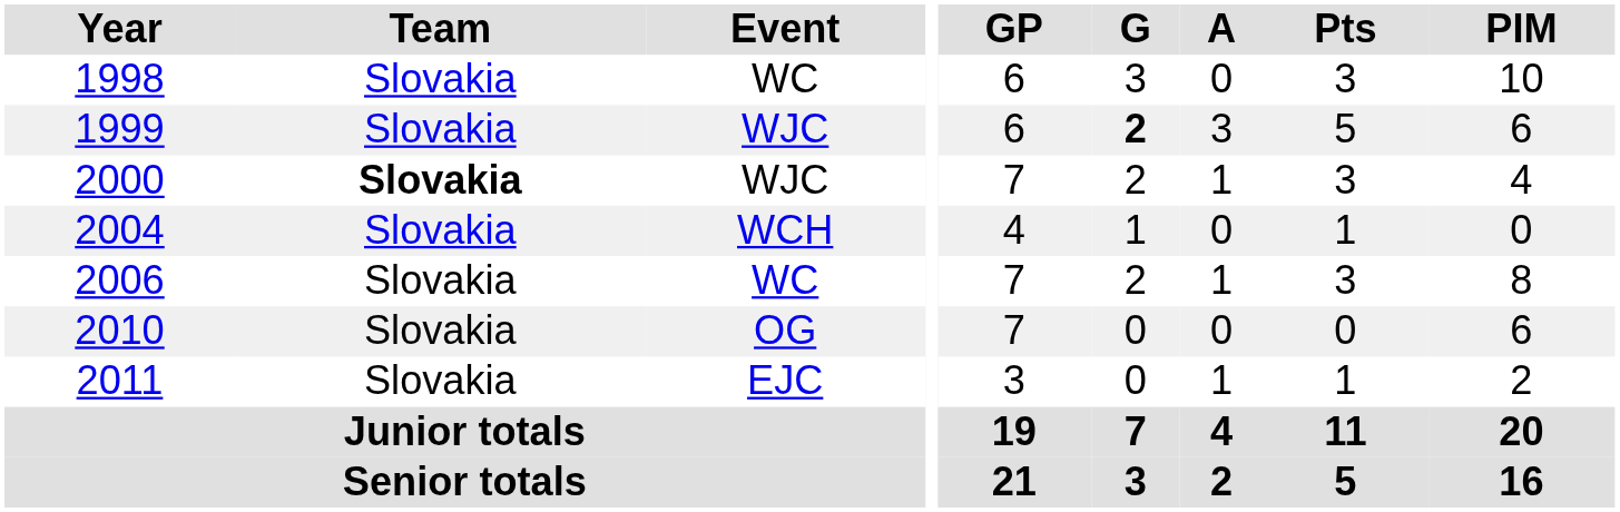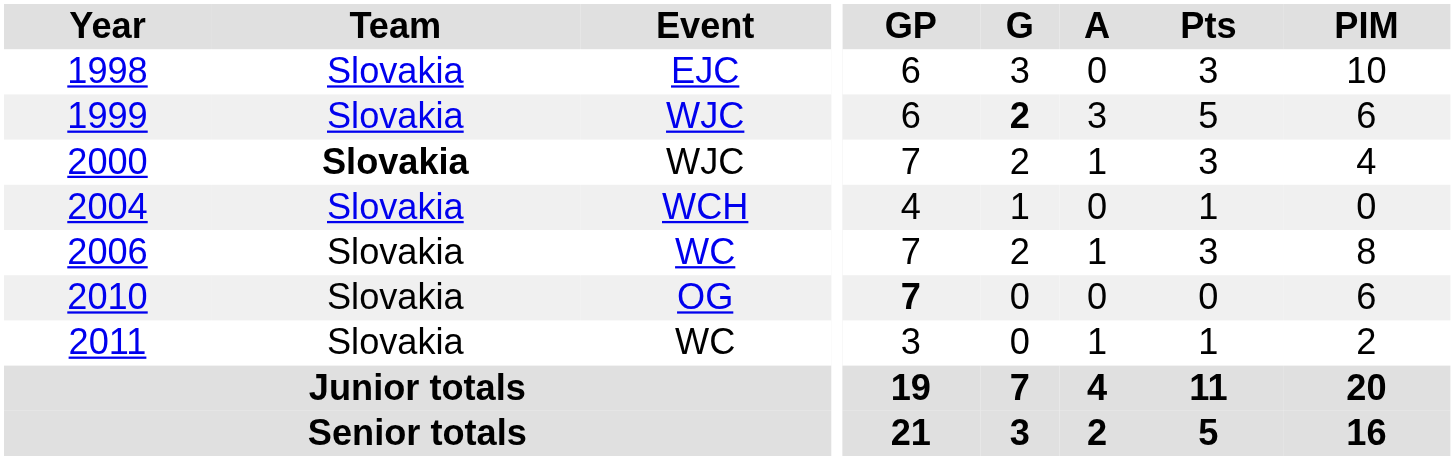1998 | Event: WC -> EJC
2010 | GP: normal -> bold
2011 | Event: EJC -> WC
